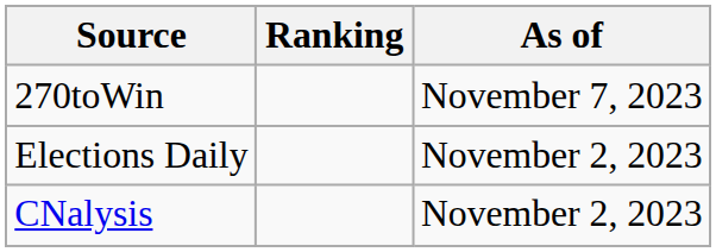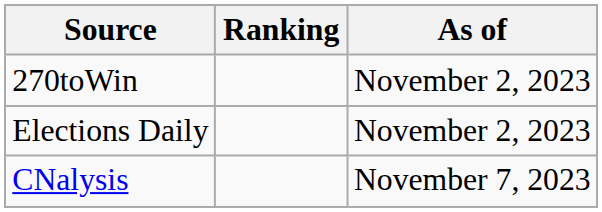270toWin | As of: November 7, 2023 -> November 2, 2023
CNalysis | As of: November 2, 2023 -> November 7, 2023
